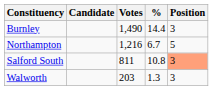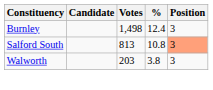Burnley | Votes: 1,490 -> 1,498
Burnley | %: 14.4 -> 12.4
- row: Northampton | 1,216 | 6.7 | 5
Salford South | Votes: 811 -> 813
Walworth | %: 1.3 -> 3.8
